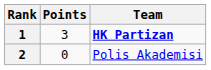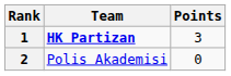columns swapped: Team <-> Points
